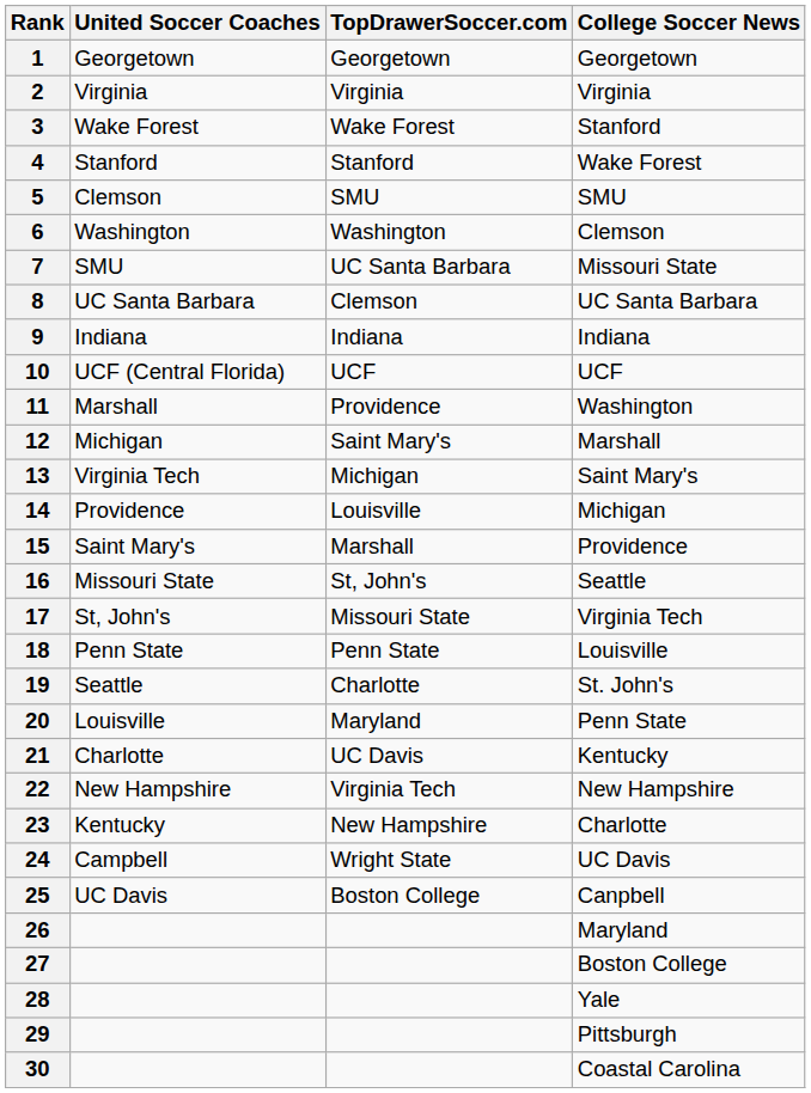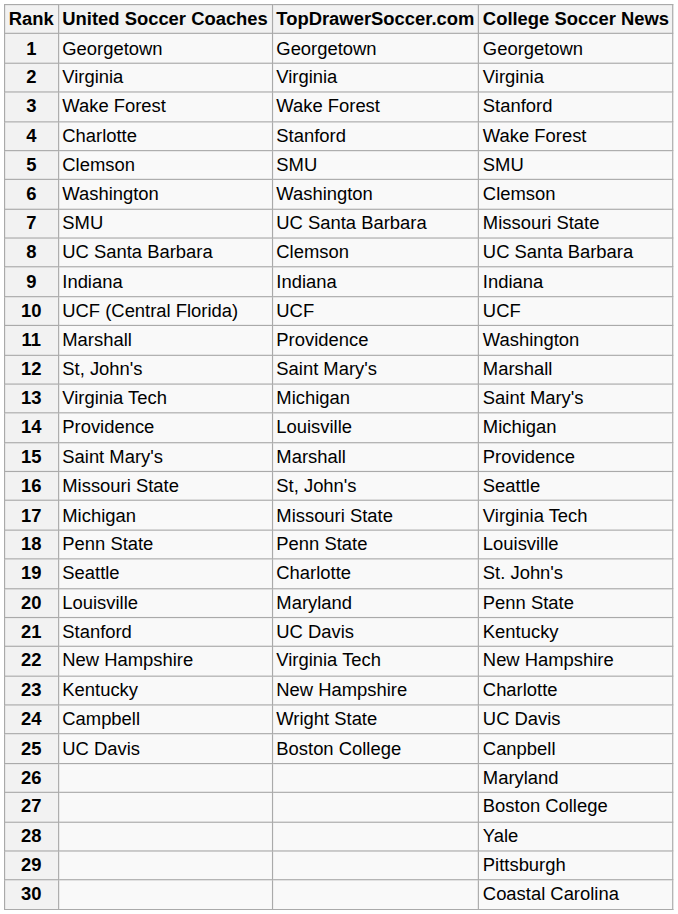4 | United Soccer Coaches: Stanford -> Charlotte
12 | United Soccer Coaches: Michigan -> St, John's
17 | United Soccer Coaches: St, John's -> Michigan
21 | United Soccer Coaches: Charlotte -> Stanford
